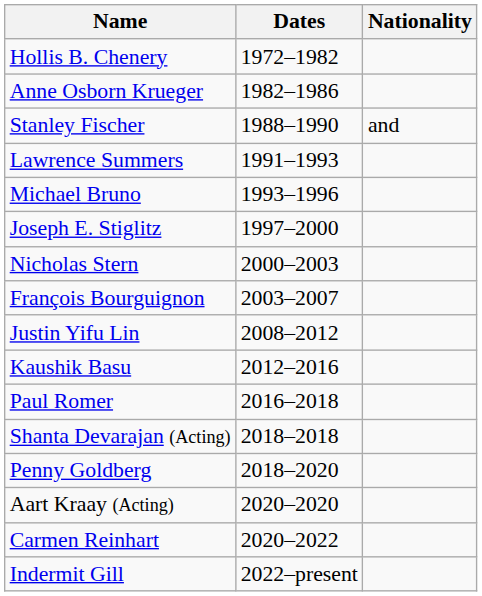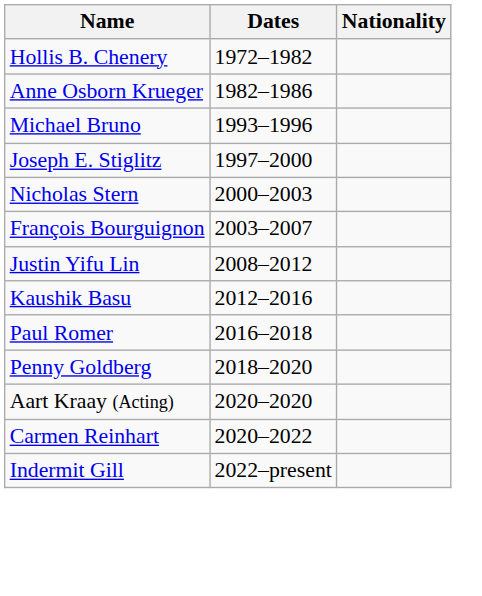- row: Stanley Fischer | 1988–1990 | and
- row: Lawrence Summers | 1991–1993
- row: Shanta Devarajan (Acting) | 2018–2018
